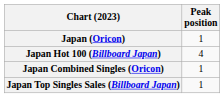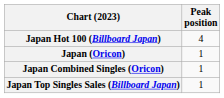rows swapped: Japan (Oricon) <-> Japan Hot 100 (Billboard Japan)
